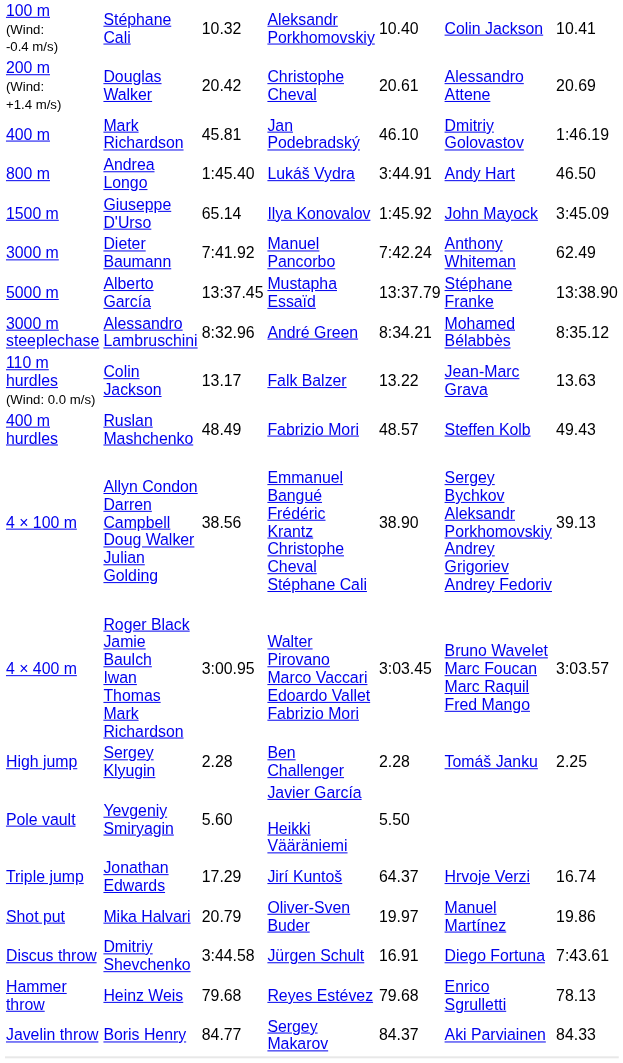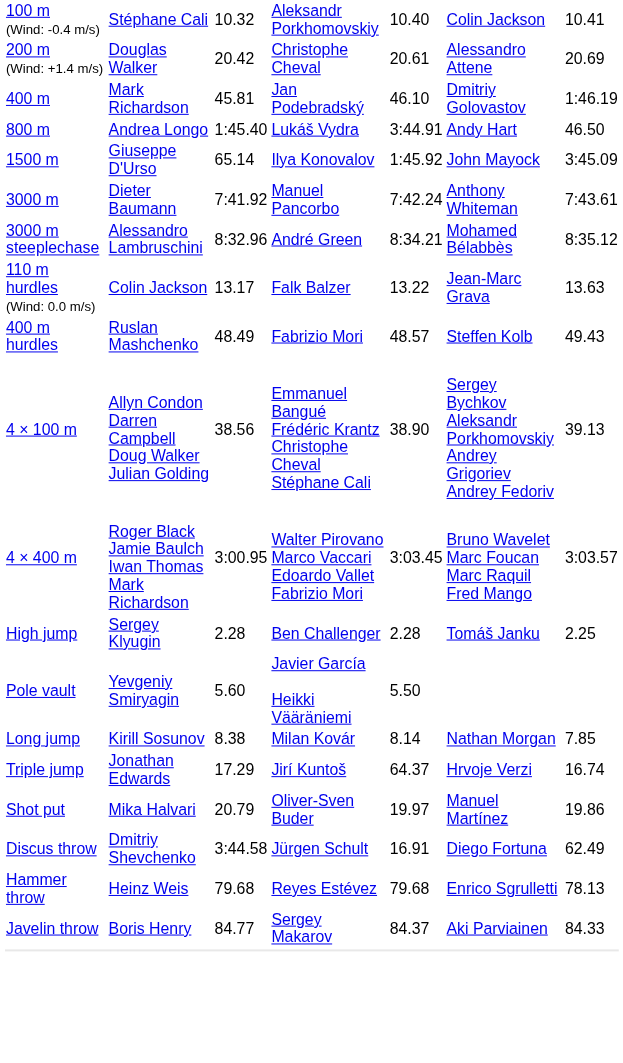3000 m | column 7: 62.49 -> 7:43.61
- row: 5000 m | Alberto García | 13:37.45 | Mustapha Essaïd | 13:37.79 | Stéphane Franke | 13:38.90
+ row: Long jump | Kirill Sosunov | 8.38 | Milan Kovár | 8.14 | Nathan Morgan | 7.85
Discus throw | column 7: 7:43.61 -> 62.49
